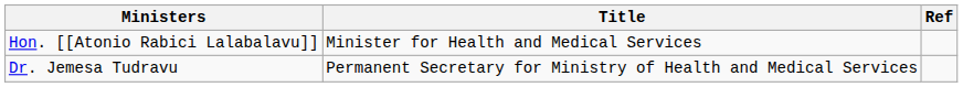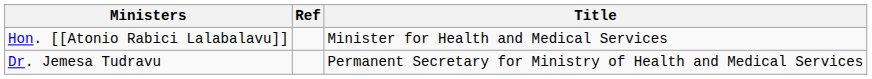columns swapped: Title <-> Ref
